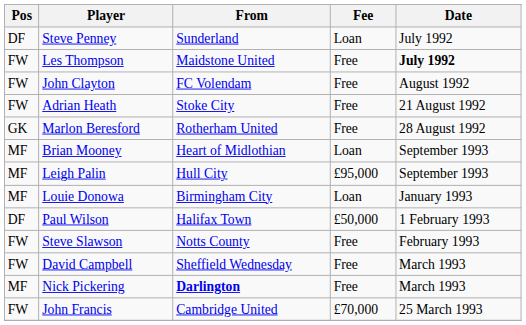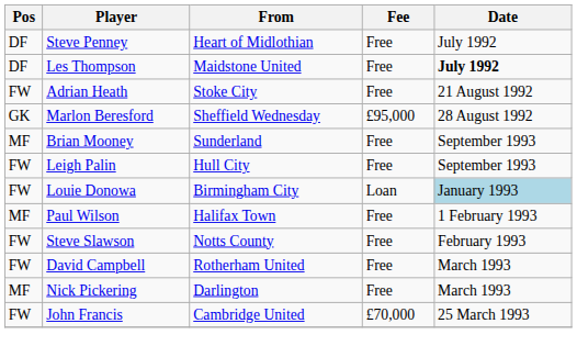Steve Penney | From: Sunderland -> Heart of Midlothian
Steve Penney | Fee: Loan -> Free
Les Thompson | Pos: FW -> DF
- row: FW | John Clayton | FC Volendam | Free | August 1992
Marlon Beresford | From: Rotherham United -> Sheffield Wednesday
Marlon Beresford | Fee: Free -> £95,000
Brian Mooney | From: Heart of Midlothian -> Sunderland
Brian Mooney | Fee: Loan -> Free
Leigh Palin | Pos: MF -> FW
Leigh Palin | Fee: £95,000 -> Free
Louie Donowa | Pos: MF -> FW
Louie Donowa | Date: no background -> lightblue background
Paul Wilson | Pos: DF -> MF
Paul Wilson | Fee: £50,000 -> Free
David Campbell | From: Sheffield Wednesday -> Rotherham United
Nick Pickering | From: bold -> normal
